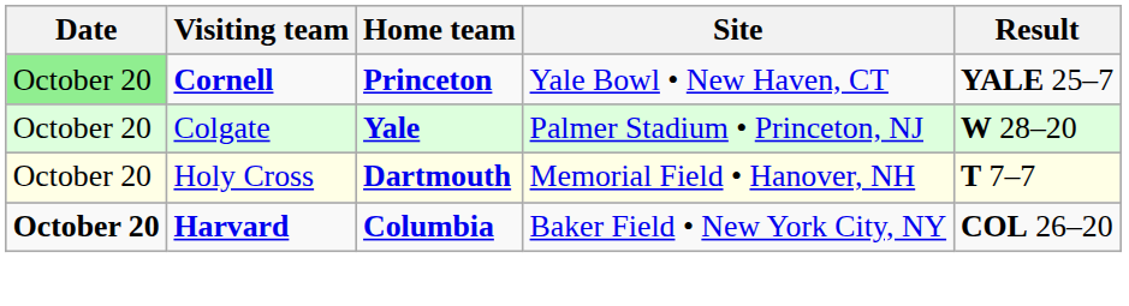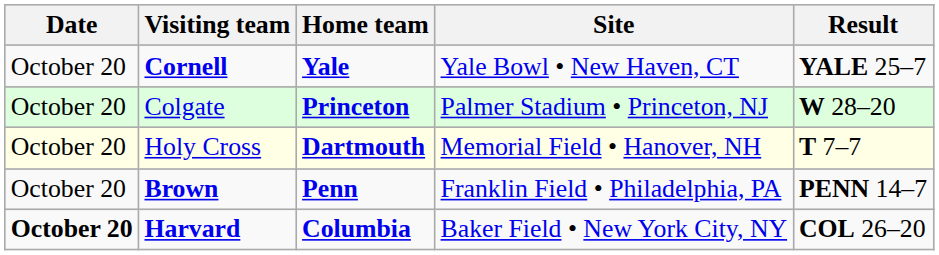Cornell | Date: lightgreen background -> no background
Cornell | Home team: Princeton -> Yale
Colgate | Home team: Yale -> Princeton
+ row: October 20 | Brown | Penn | Franklin Field • Philadelphia, PA | PENN 14–7
